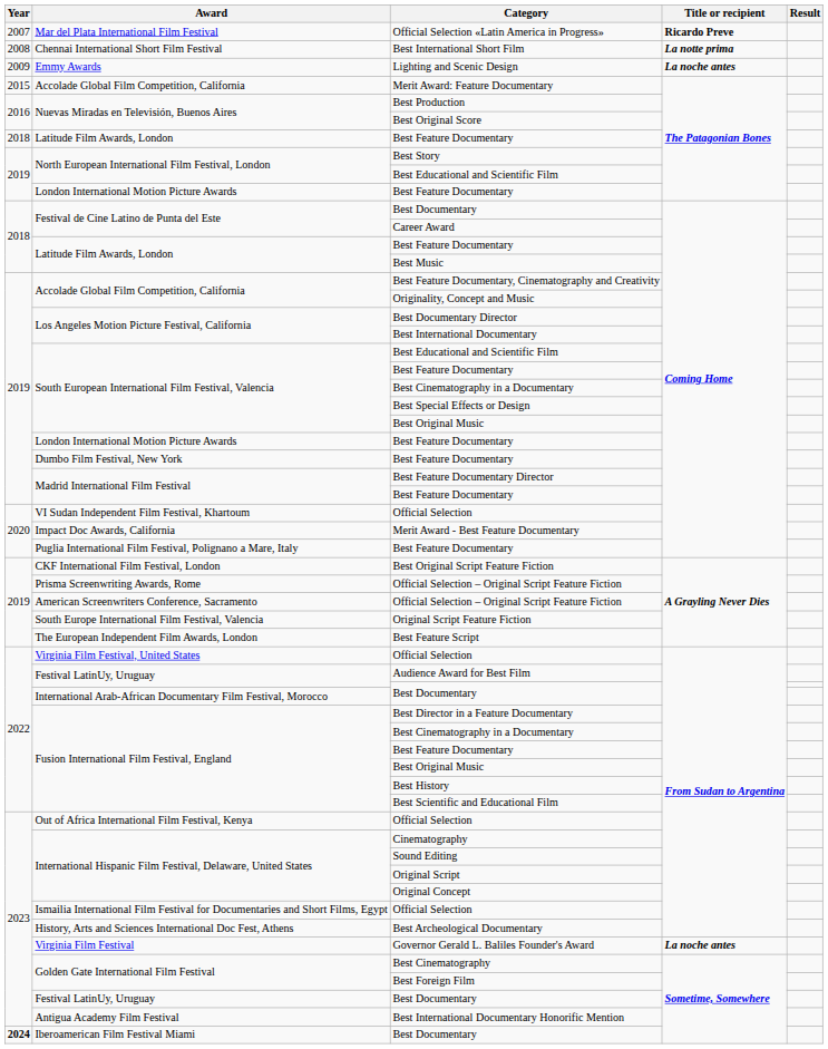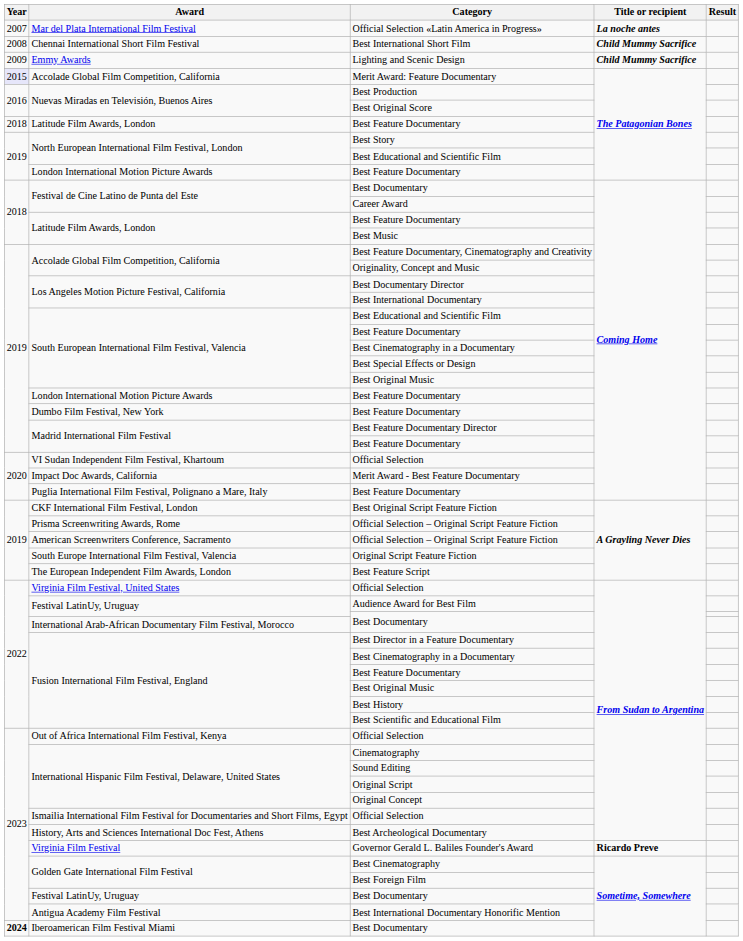Official Selection «Latin America in Progress» | Title or recipient: Ricardo Preve -> La noche antes
Best International Short Film | Title or recipient: La notte prima -> Child Mummy Sacrifice
Lighting and Scenic Design | Title or recipient: La noche antes -> Child Mummy Sacrifice
Merit Award: Feature Documentary | Year: no background -> lavender background
Governor Gerald L. Baliles Founder's Award | Title or recipient: La noche antes -> Ricardo Preve
